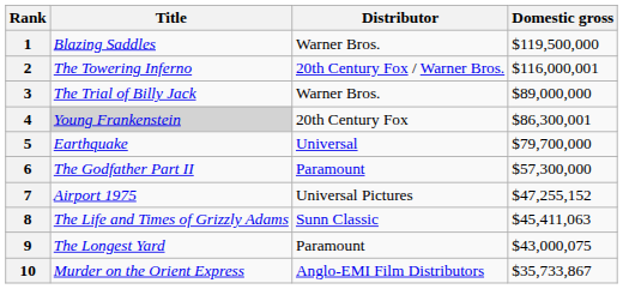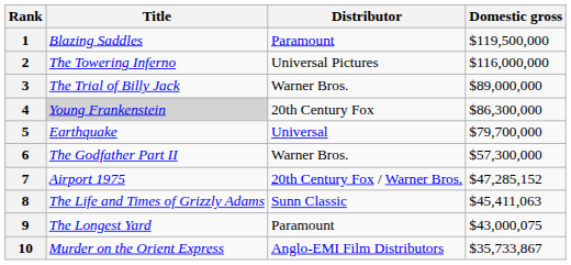1 | Distributor: Warner Bros. -> Paramount
2 | Distributor: 20th Century Fox / Warner Bros. -> Universal Pictures
2 | Domestic gross: $116,000,001 -> $116,000,000
4 | Domestic gross: $86,300,001 -> $86,300,000
6 | Distributor: Paramount -> Warner Bros.
7 | Distributor: Universal Pictures -> 20th Century Fox / Warner Bros.
7 | Domestic gross: $47,255,152 -> $47,285,152
